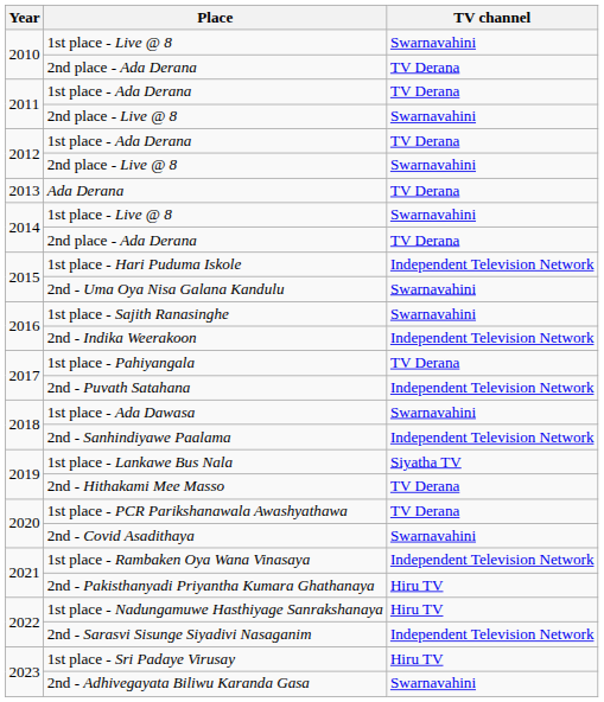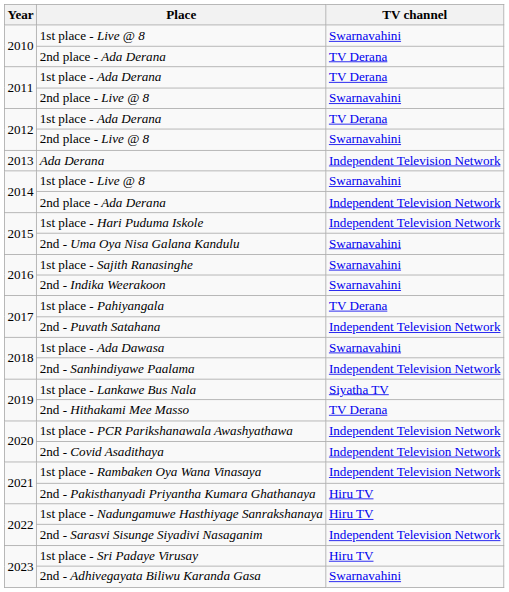Ada Derana | TV channel: TV Derana -> Independent Television Network
2014 / 2nd place - Ada Derana | TV channel: TV Derana -> Independent Television Network
2nd - Indika Weerakoon | TV channel: Independent Television Network -> Swarnavahini
1st place - PCR Parikshanawala Awashyathawa | TV channel: TV Derana -> Independent Television Network
2nd - Covid Asadithaya | TV channel: Swarnavahini -> Independent Television Network
